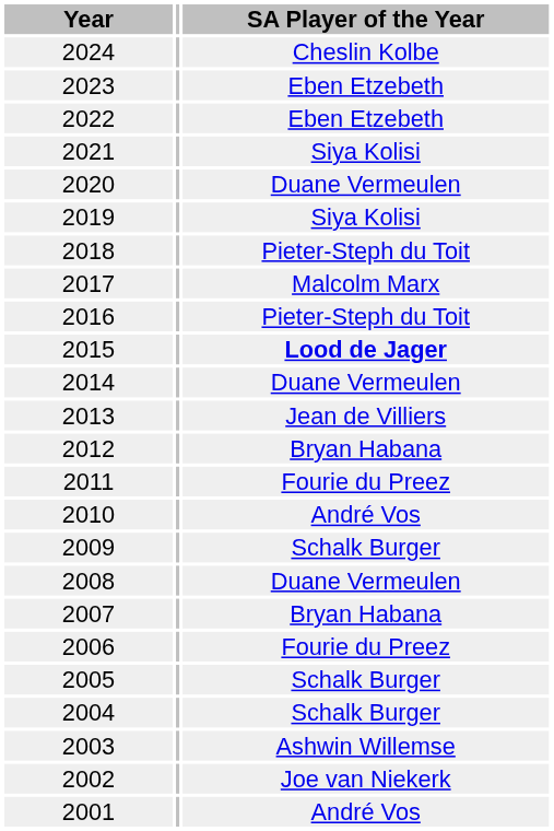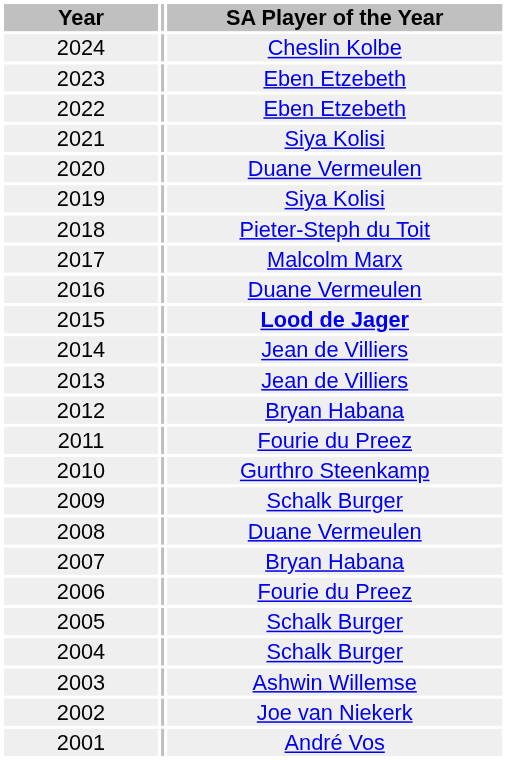2016 | SA Player of the Year: Pieter-Steph du Toit -> Duane Vermeulen
2014 | SA Player of the Year: Duane Vermeulen -> Jean de Villiers
2010 | SA Player of the Year: André Vos -> Gurthro Steenkamp
